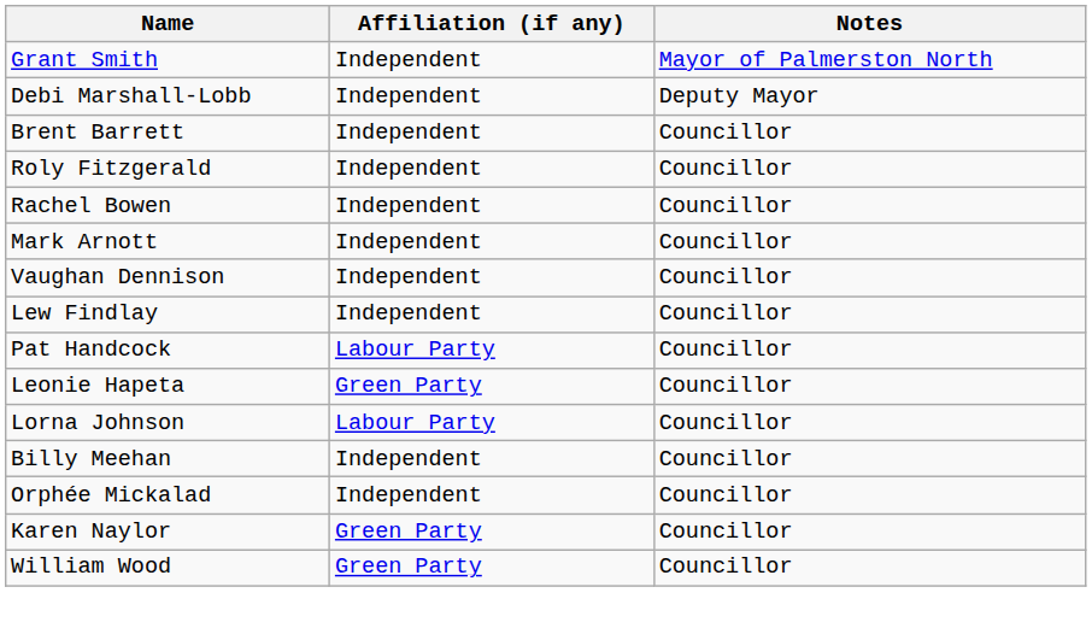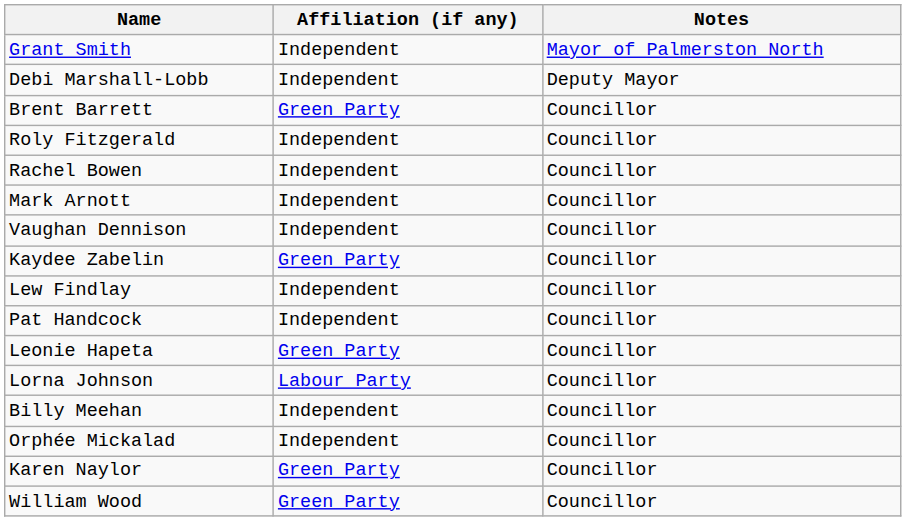Brent Barrett | Affiliation (if any): Independent -> Green Party
+ row: Kaydee Zabelin | Green Party | Councillor
Pat Handcock | Affiliation (if any): Labour Party -> Independent
